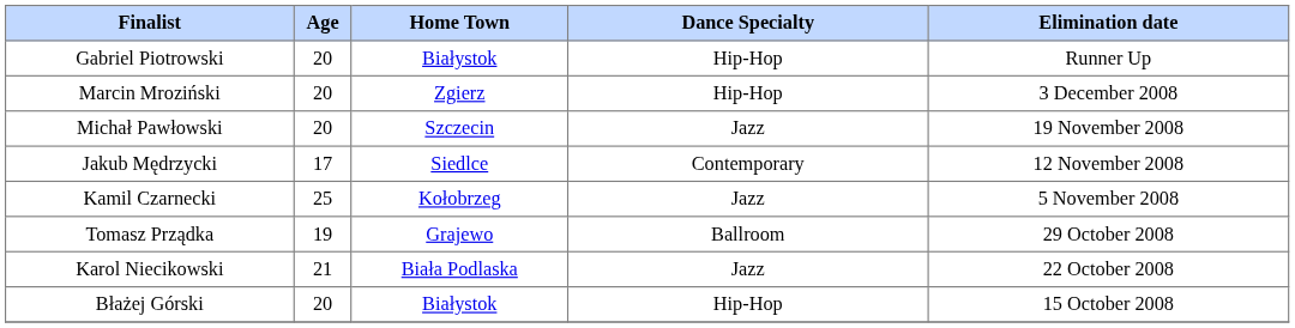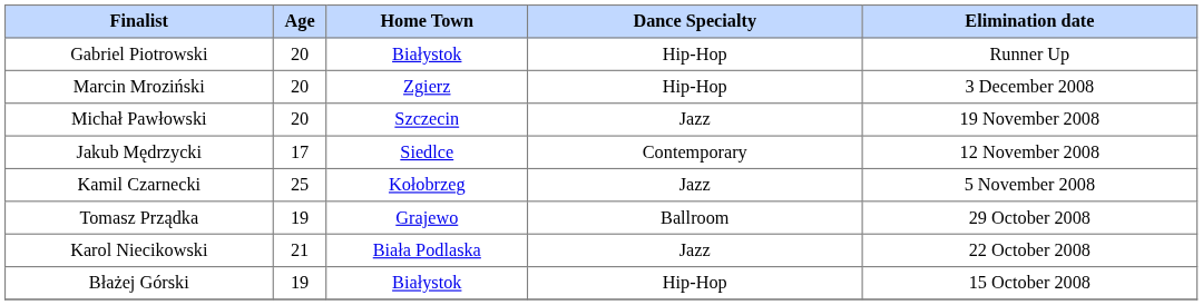Błażej Górski | Age: 20 -> 19
